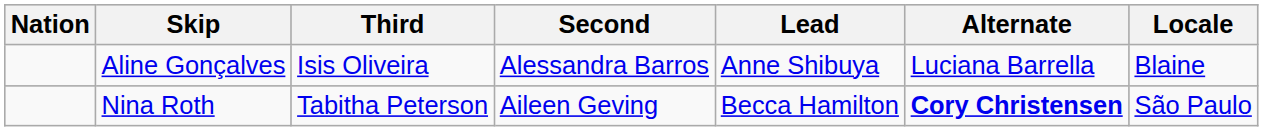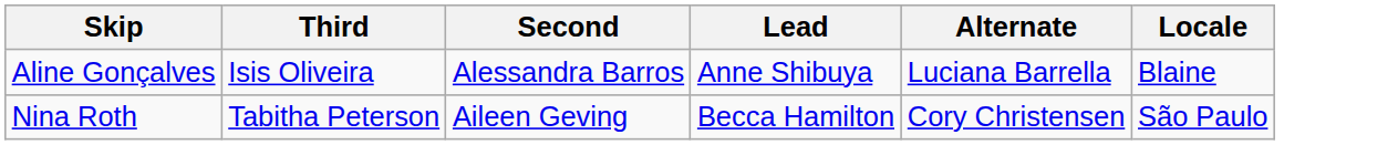- column: Nation
Nina Roth | Alternate: bold -> normal
